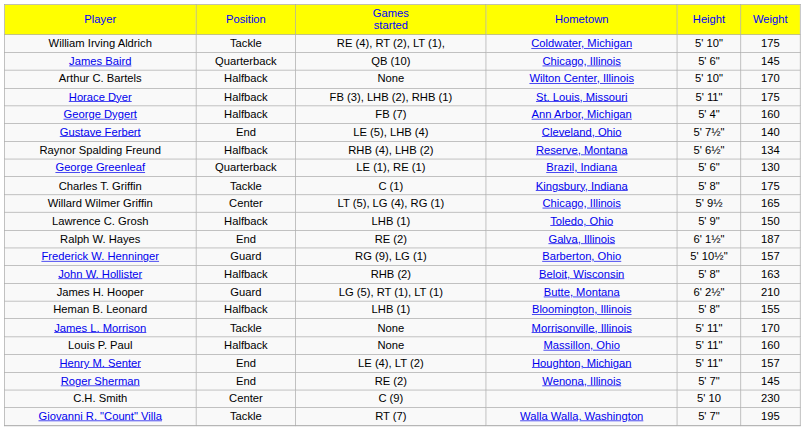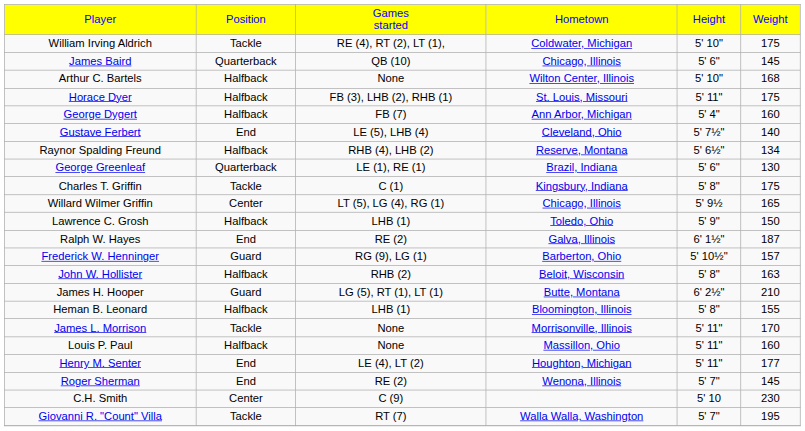Arthur C. Bartels | column 6: 170 -> 168
Henry M. Senter | column 6: 157 -> 177
